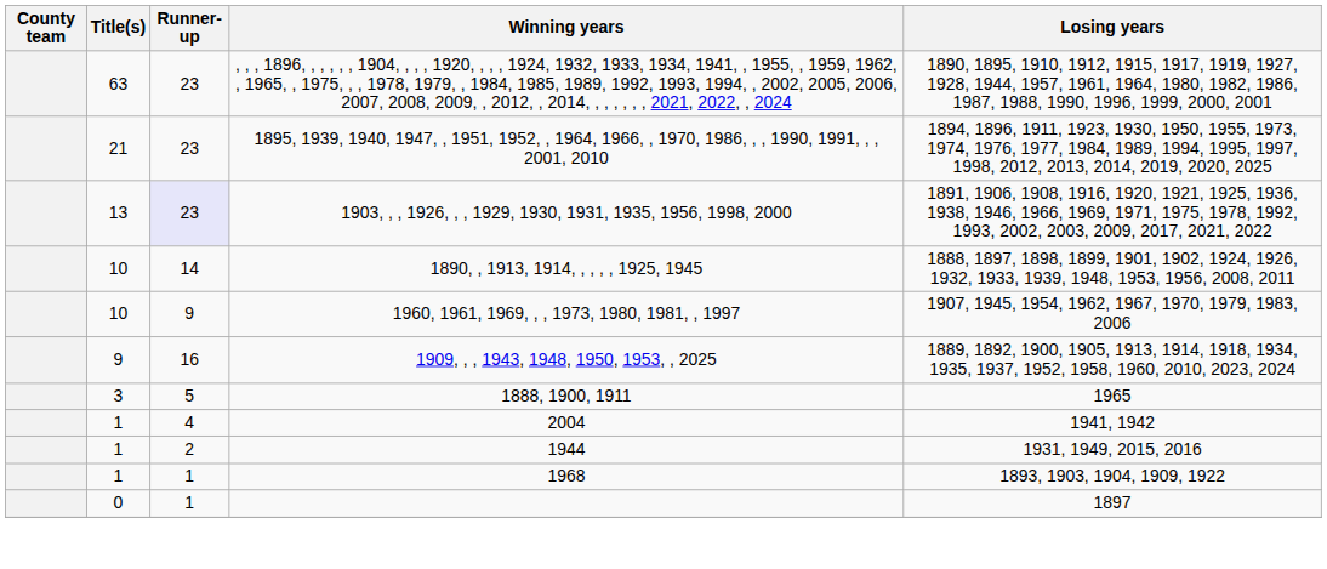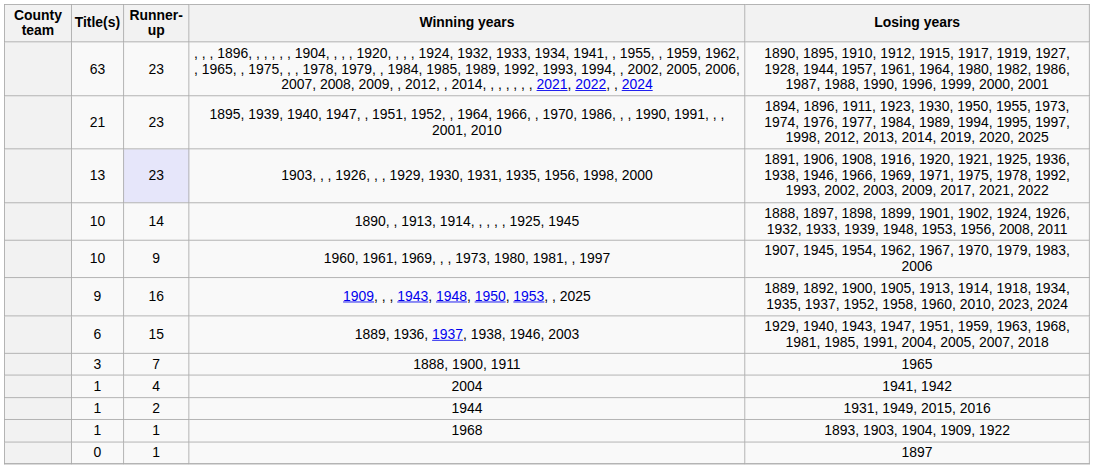+ row: 6 | 15 | 1889, 1936, 1937, 1938, 1946, 2003 | 1929, 1940, 1943, 1947, 1951, 1959, 1963, 1968, 1981, 1985, 1991, 2004, 2005, 2007, 2018
1888, 1900, 1911 | Runner-up: 5 -> 7
